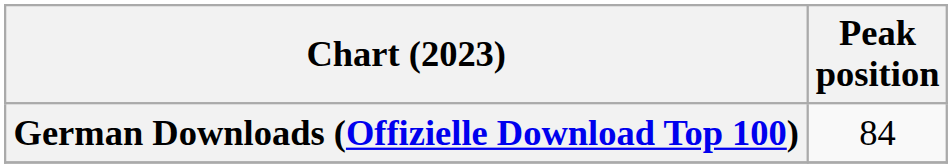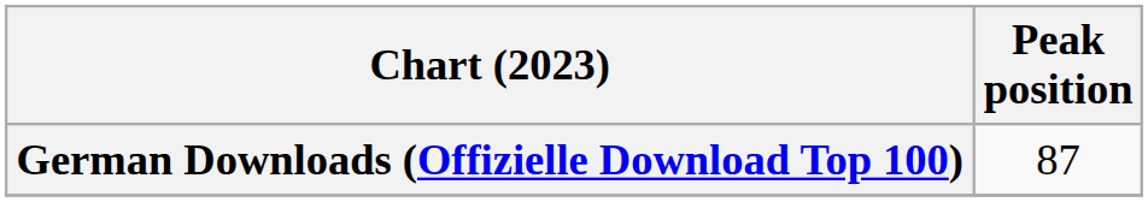German Downloads (Offizielle Download Top 100) | Peak position: 84 -> 87
